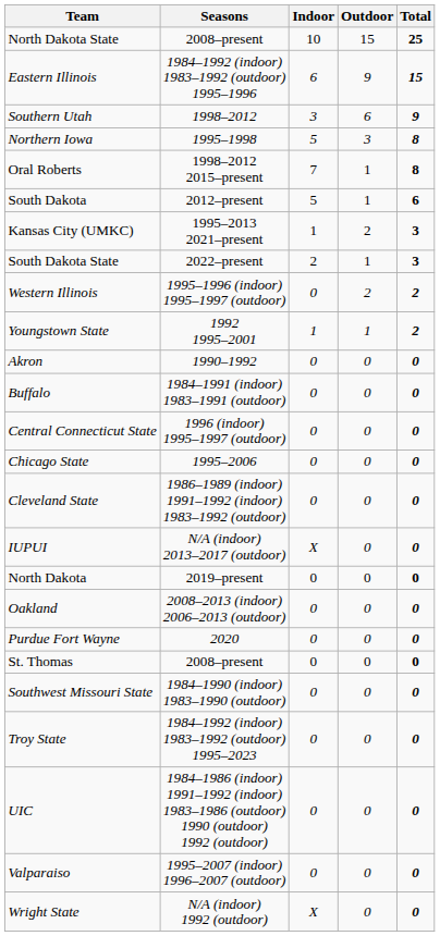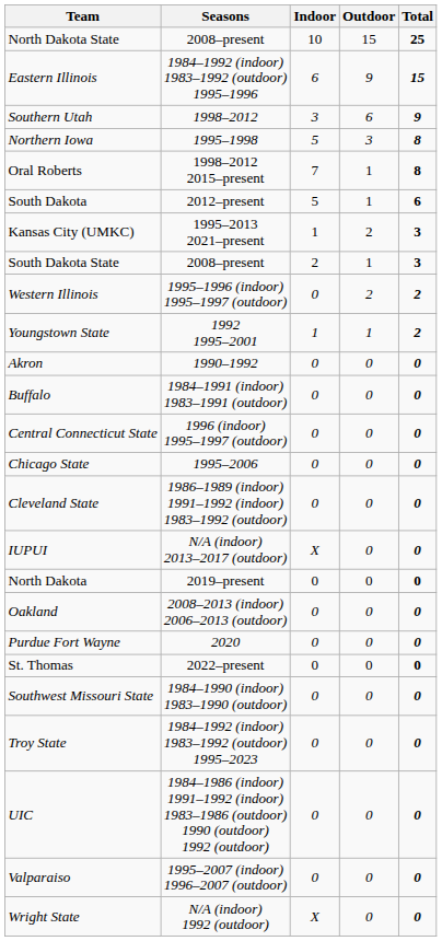South Dakota State | Seasons: 2022–present -> 2008–present
St. Thomas | Seasons: 2008–present -> 2022–present
